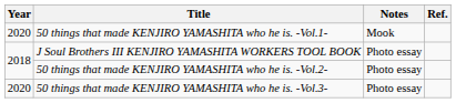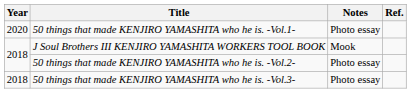50 things that made KENJIRO YAMASHITA who he is. -Vol.1- | Notes: Mook -> Photo essay
J Soul Brothers III KENJIRO YAMASHITA WORKERS TOOL BOOK | Notes: Photo essay -> Mook
50 things that made KENJIRO YAMASHITA who he is. -Vol.3- | Year: 2020 -> 2018
